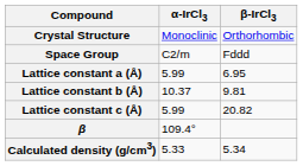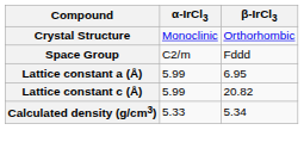- row: Lattice constant b (Å) | 10.37 | 9.81
- row: β | 109.4°
